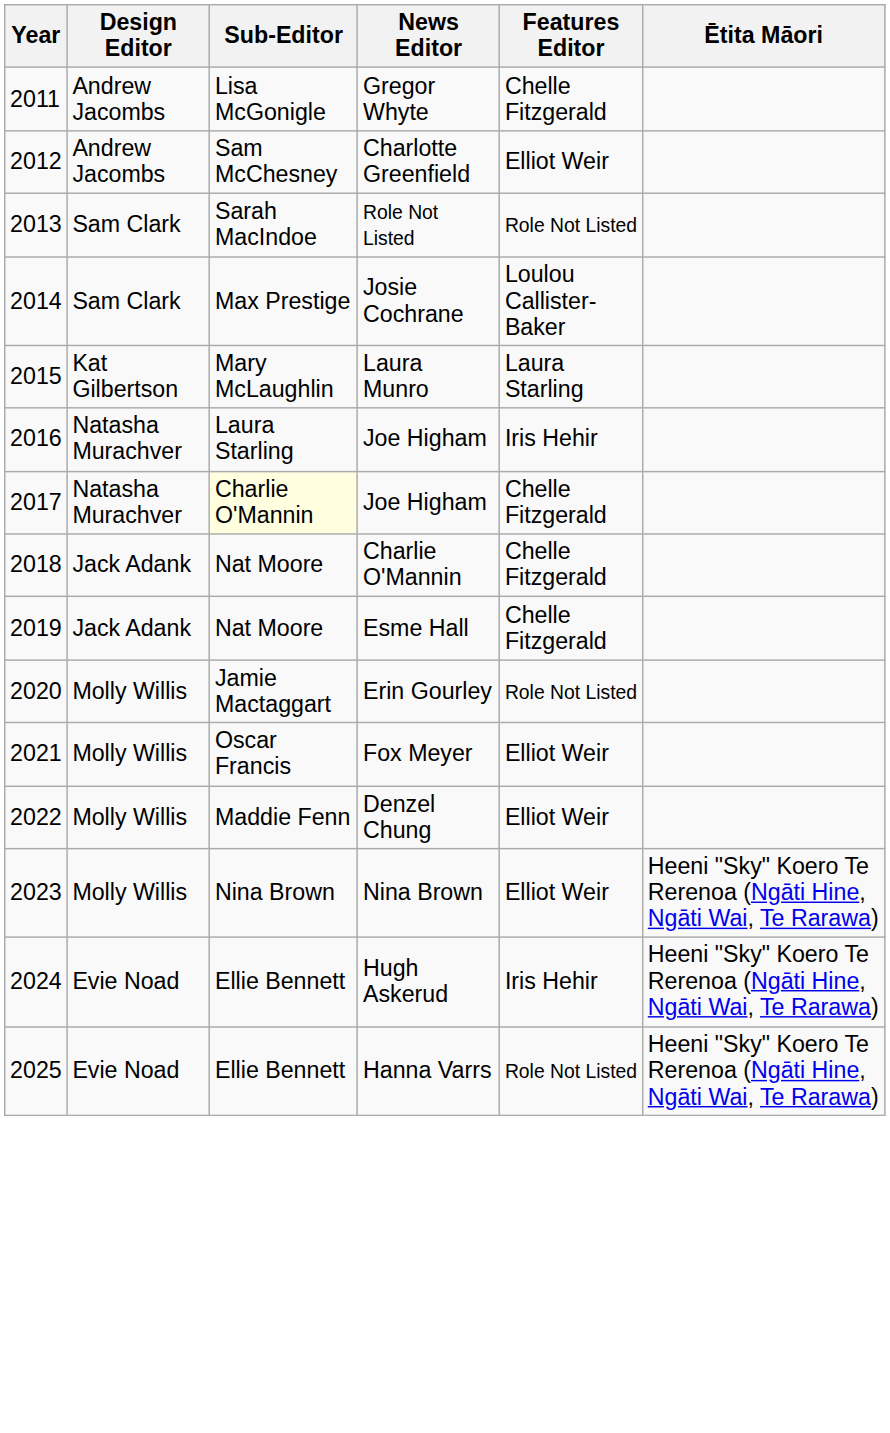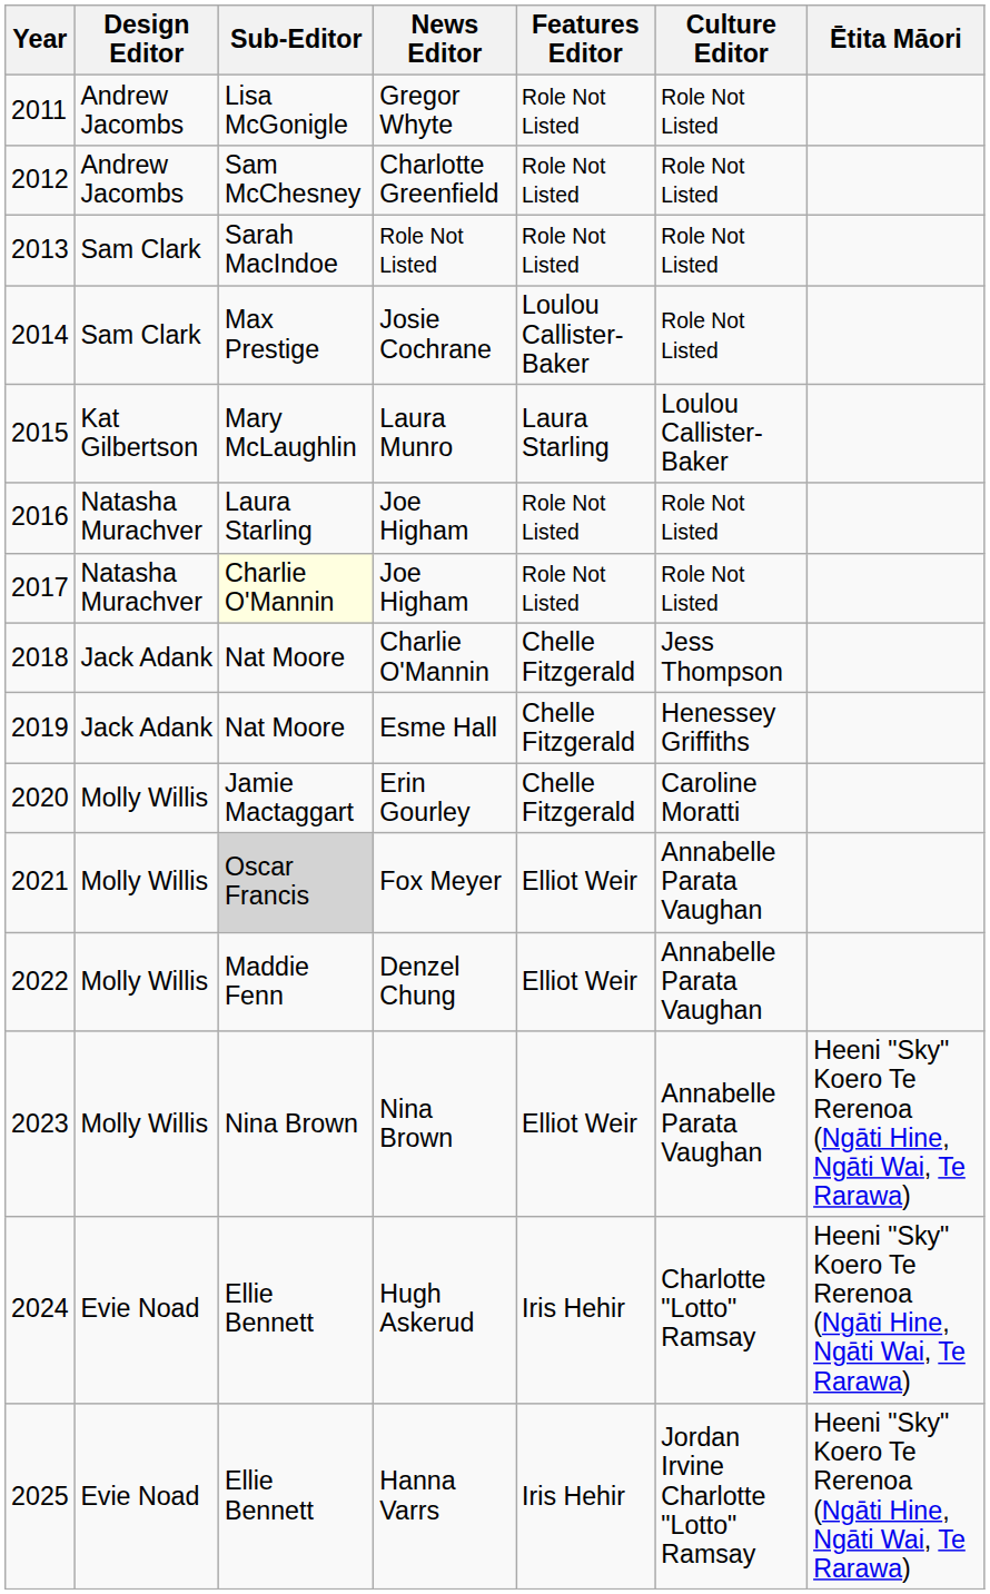+ column: Culture Editor | Role Not Listed | Role Not Listed | Role Not Listed | Role Not Listed | Loulou Callister-Baker | Role Not Listed | Role Not Listed | Jess Thompson | Henessey Griffiths | Caroline Moratti | Annabelle Parata Vaughan | Annabelle Parata Vaughan | Annabelle Parata Vaughan | Charlotte "Lotto" Ramsay | Jordan Irvine Charlotte "Lotto" Ramsay
Gregor Whyte | Features Editor: Chelle Fitzgerald -> Role Not Listed
Charlotte Greenfield | Features Editor: Elliot Weir -> Role Not Listed
2016 / Joe Higham | Features Editor: Iris Hehir -> Role Not Listed
2017 / Joe Higham | Features Editor: Chelle Fitzgerald -> Role Not Listed
Erin Gourley | Features Editor: Role Not Listed -> Chelle Fitzgerald
Fox Meyer | Sub-Editor: no background -> lightgrey background
Hanna Varrs | Features Editor: Role Not Listed -> Iris Hehir
